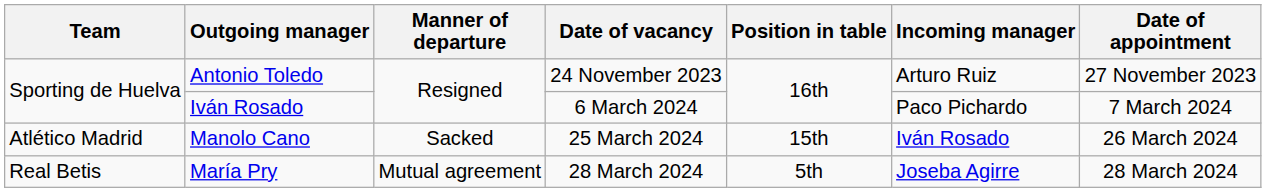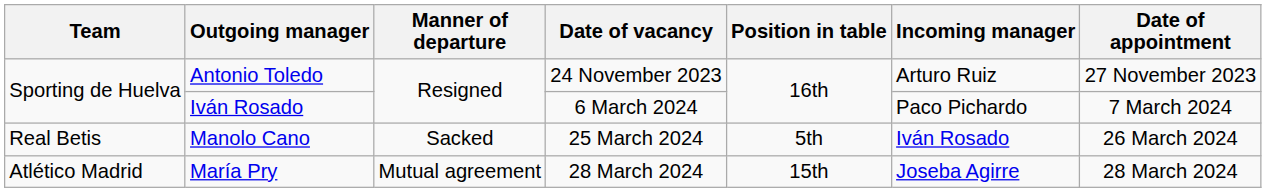Manolo Cano | Team: Atlético Madrid -> Real Betis
Manolo Cano | Position in table: 15th -> 5th
María Pry | Team: Real Betis -> Atlético Madrid
María Pry | Position in table: 5th -> 15th
